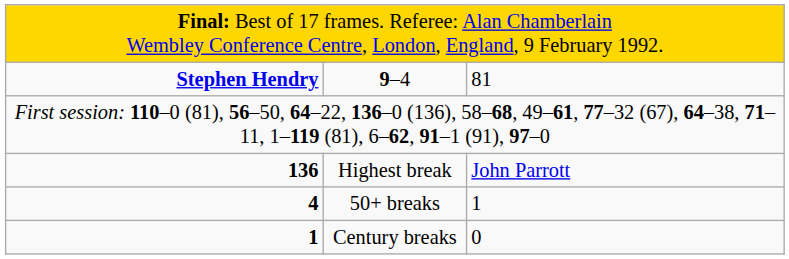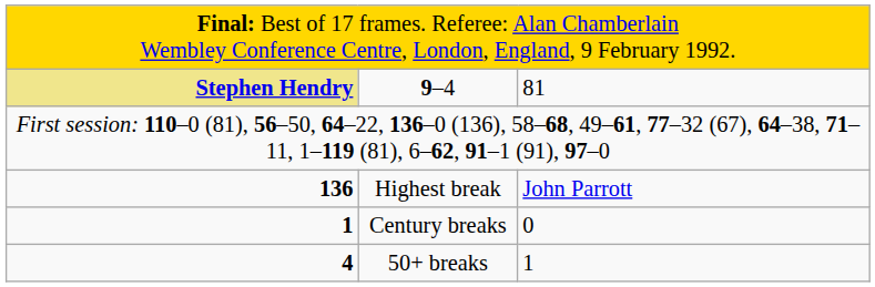9–4 | column 1: no background -> khaki background
rows swapped: Century breaks <-> 50+ breaks
